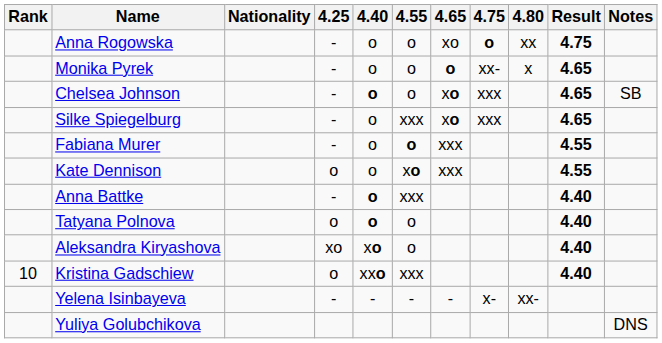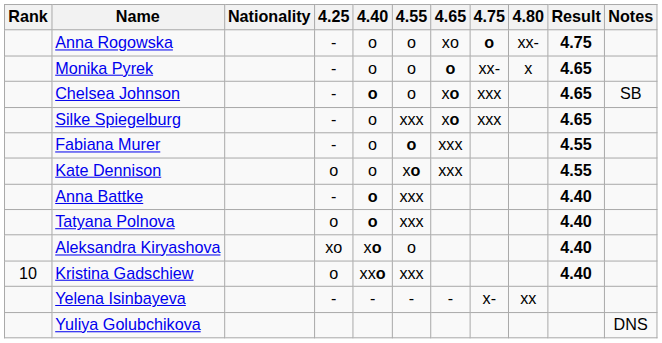Anna Rogowska | 4.80: xx -> xx-
Tatyana Polnova | 4.55: o -> xxx
Yelena Isinbayeva | 4.80: xx- -> xx
